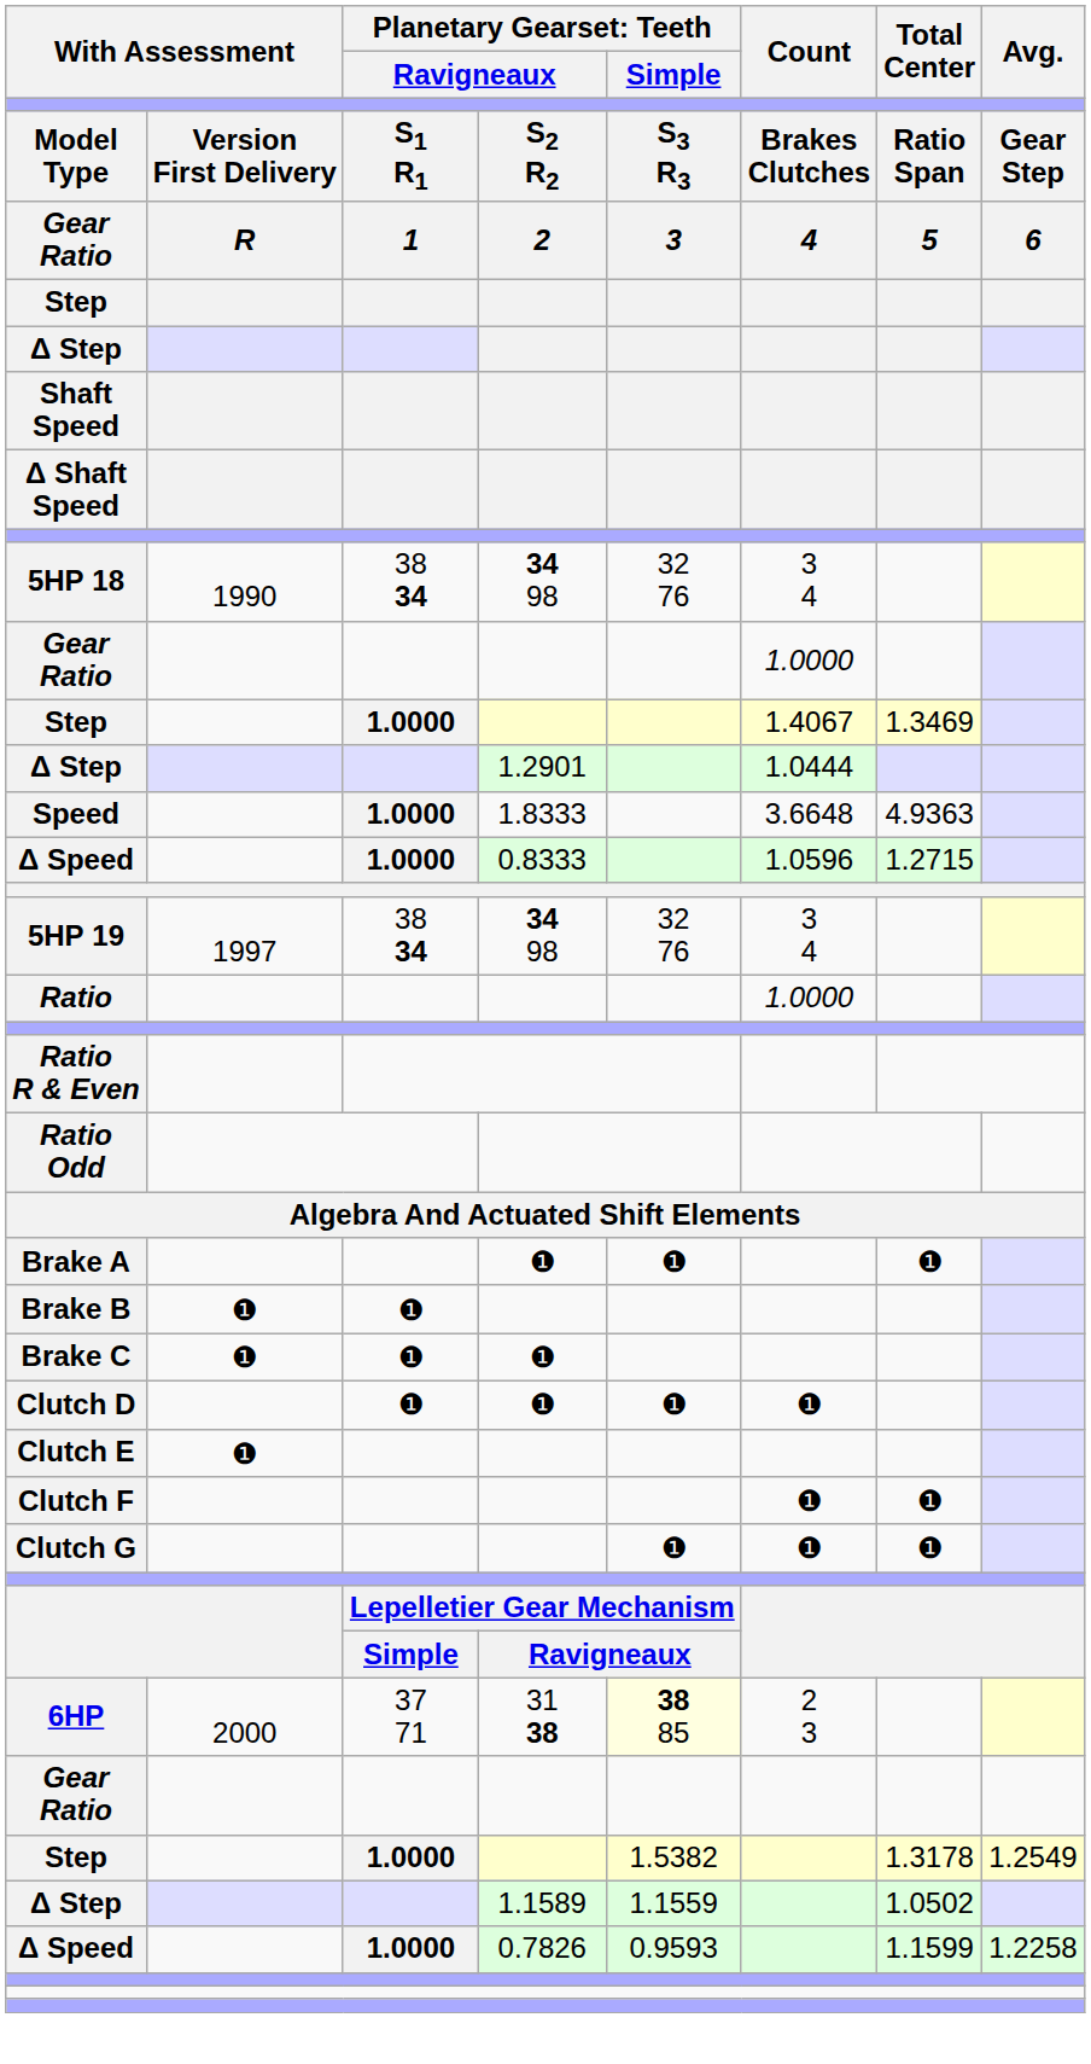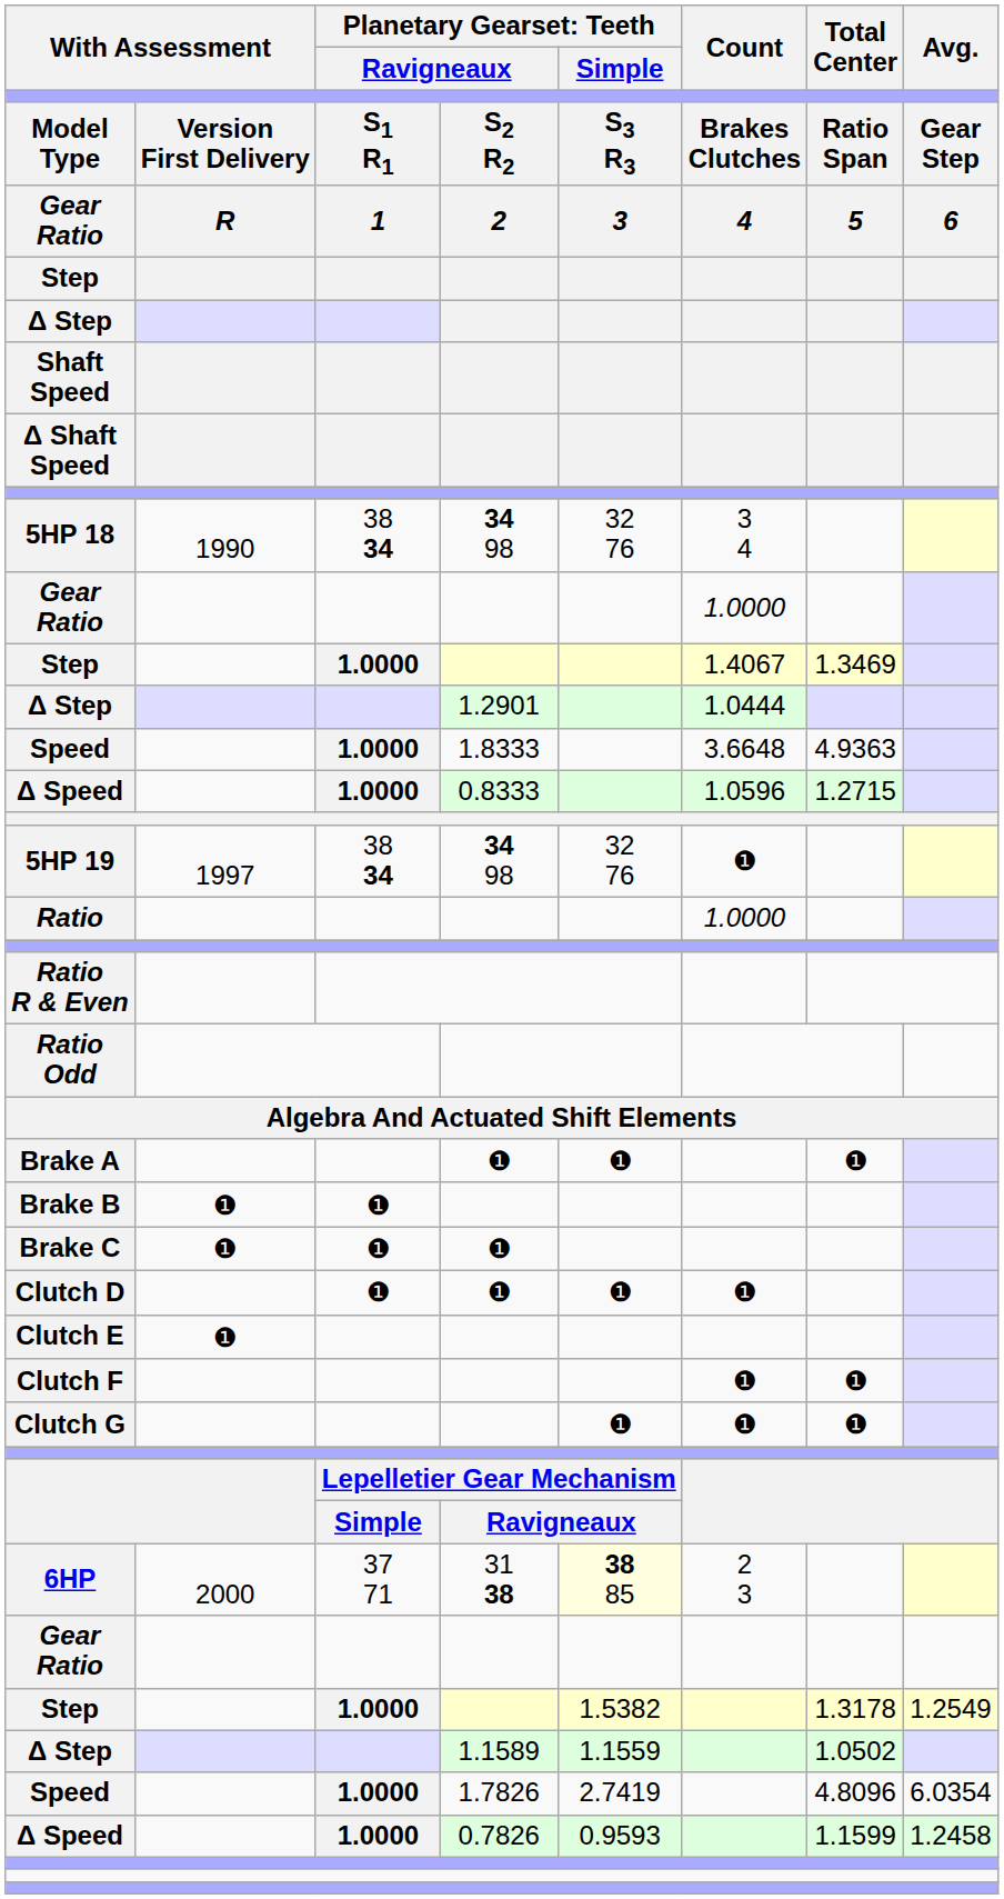5HP 19 | Count: 3 4 -> ❶
+ row: Speed | 1.0000 | 1.7826 | 2.7419 | 4.8096 | 6.0354
Δ Speed / 0.7826 | Avg.: 1.2258 -> 1.2458
